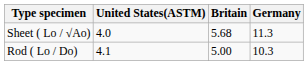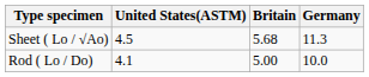Sheet ( Lo / √Ao) | United States(ASTM): 4.0 -> 4.5
Rod ( Lo / Do) | Germany: 10.3 -> 10.0
